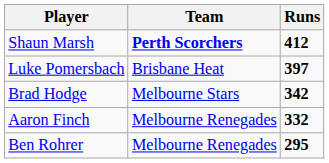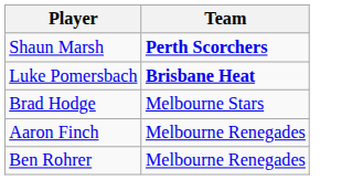- column: Runs | 412 | 397 | 342 | 332 | 295
Luke Pomersbach | Team: normal -> bold
